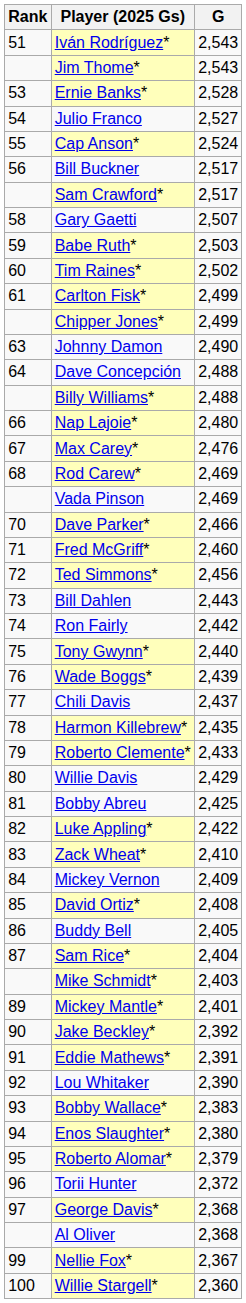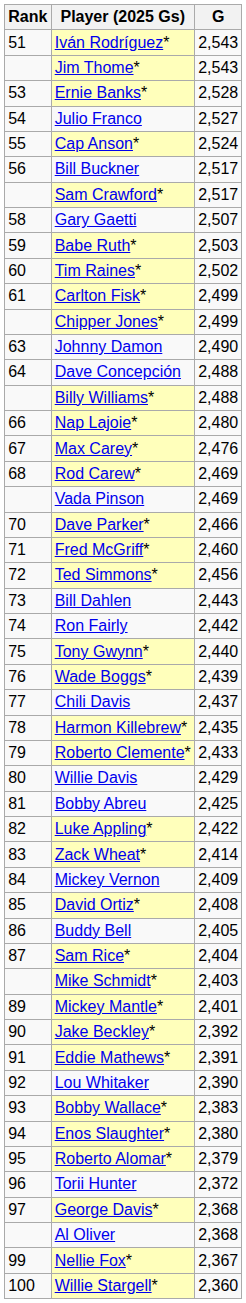Zack Wheat* | G: 2,410 -> 2,414
